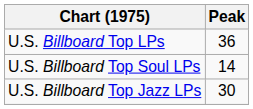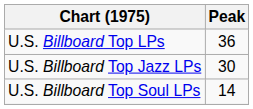rows swapped: U.S. Billboard Top Soul LPs <-> U.S. Billboard Top Jazz LPs
